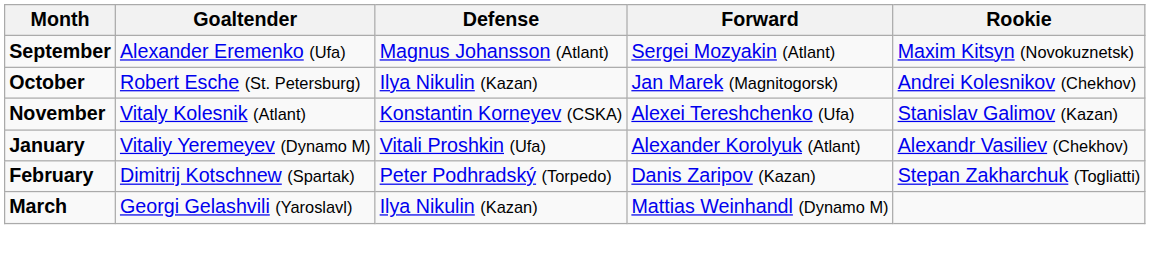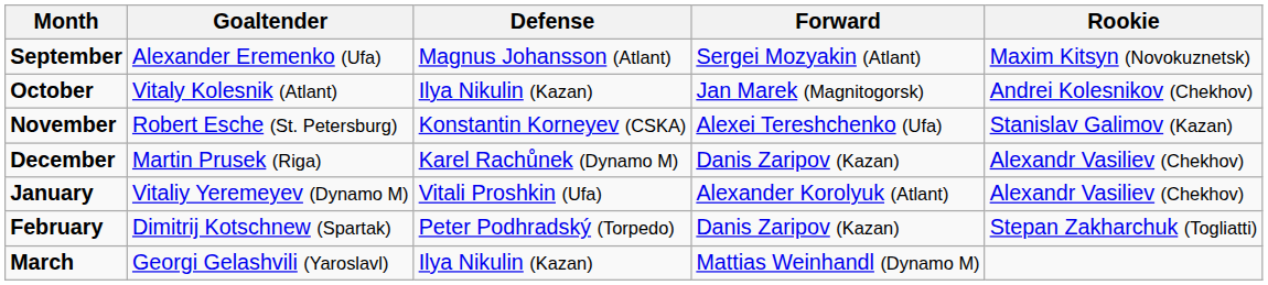October | Goaltender: Robert Esche (St. Petersburg) -> Vitaly Kolesnik (Atlant)
November | Goaltender: Vitaly Kolesnik (Atlant) -> Robert Esche (St. Petersburg)
+ row: December | Martin Prusek (Riga) | Karel Rachůnek (Dynamo M) | Danis Zaripov (Kazan) | Alexandr Vasiliev (Chekhov)
